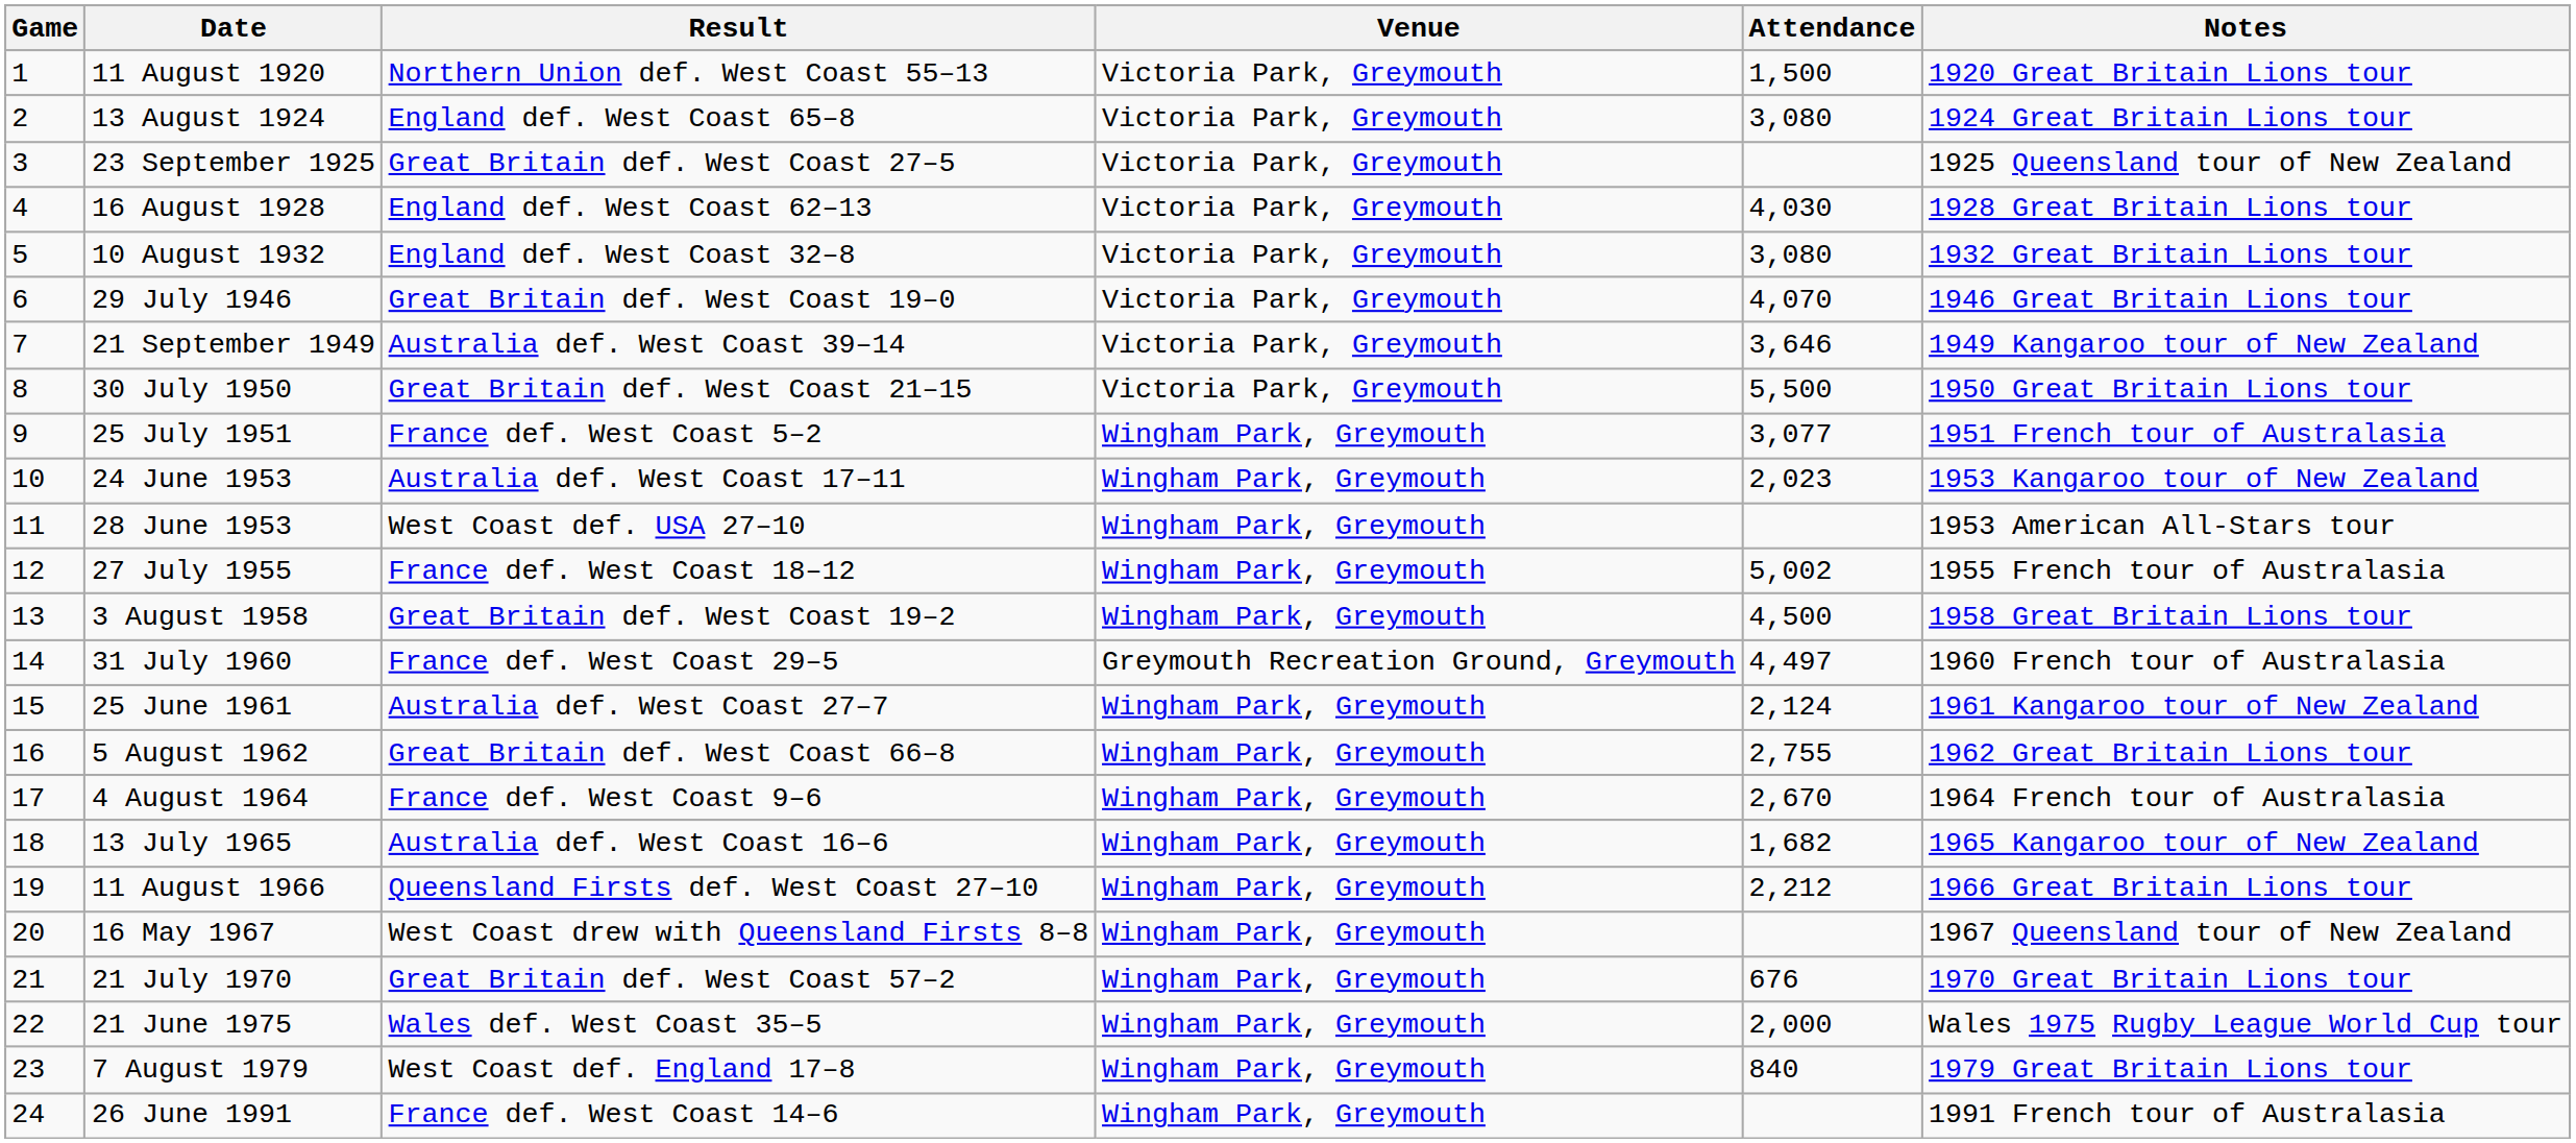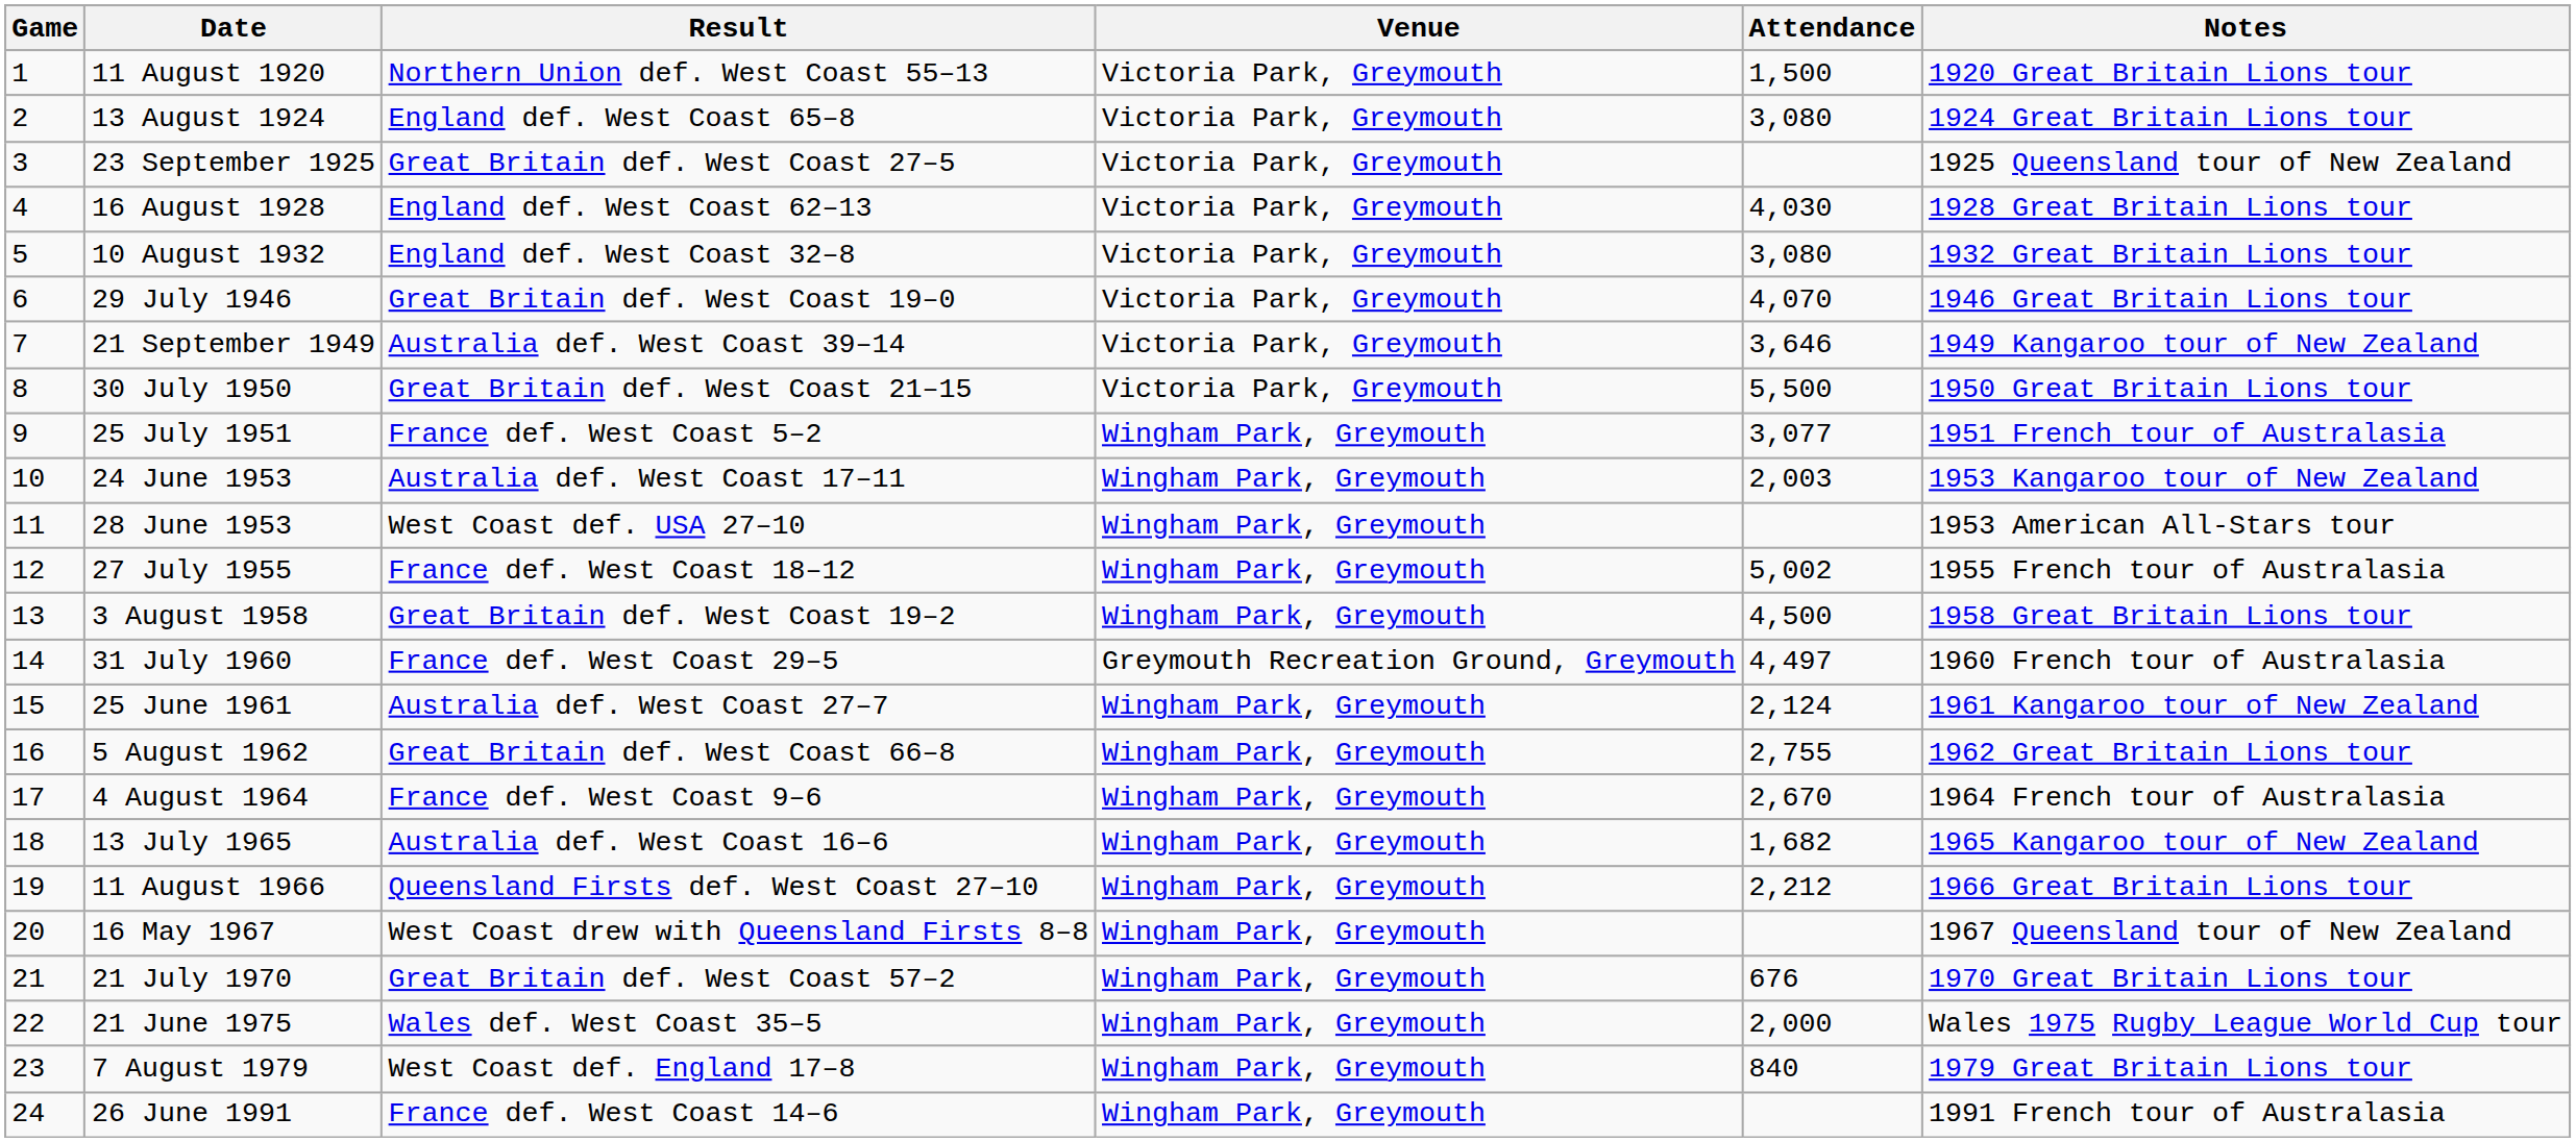24 June 1953 | Attendance: 2,023 -> 2,003
